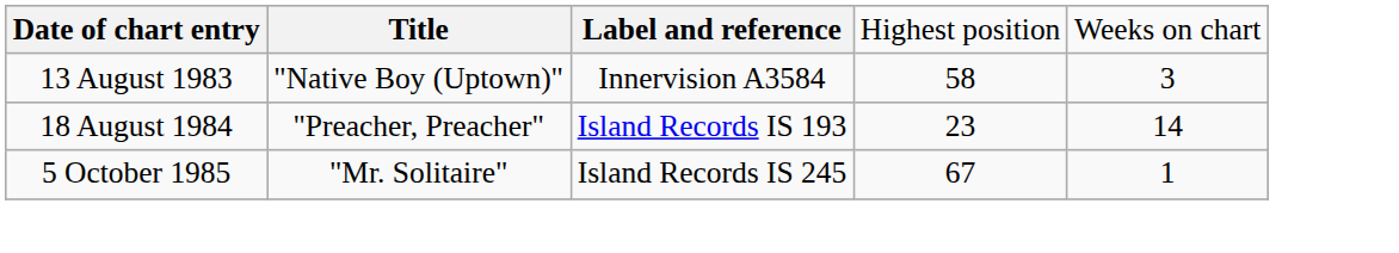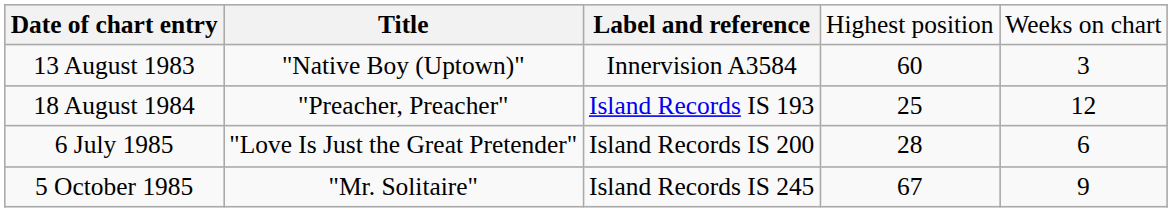13 August 1983 | column 4: 58 -> 60
18 August 1984 | column 4: 23 -> 25
18 August 1984 | column 5: 14 -> 12
+ row: 6 July 1985 | "Love Is Just the Great Pretender" | Island Records IS 200 | 28 | 6
5 October 1985 | column 5: 1 -> 9
